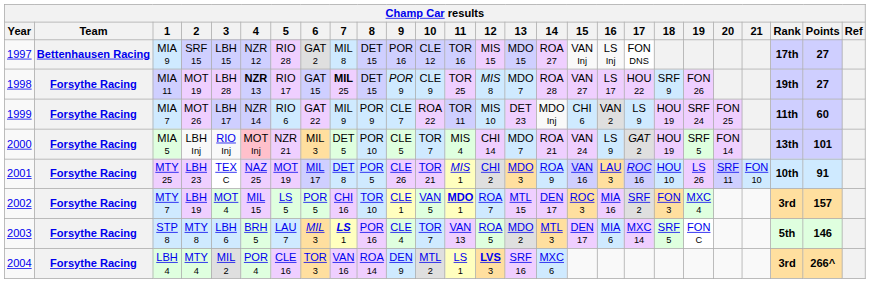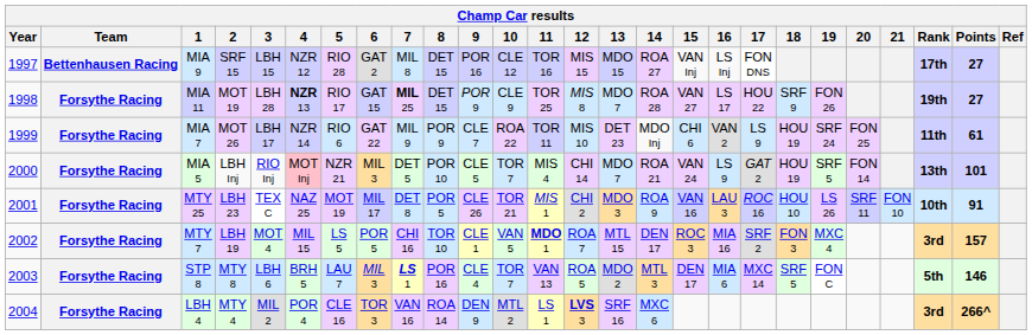MIA 7 | Points: 60 -> 61
